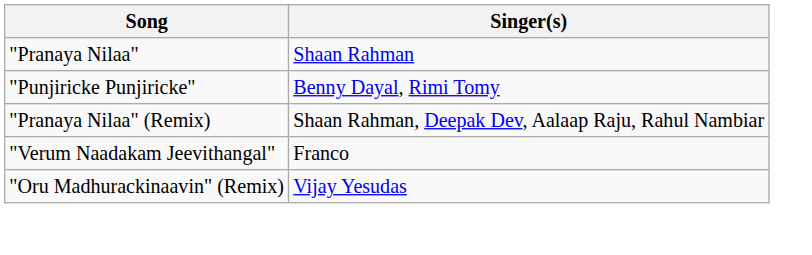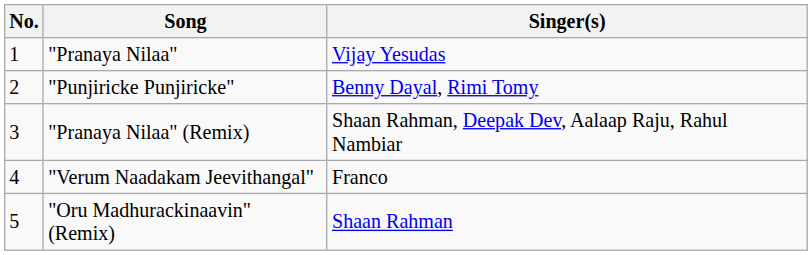+ column: No. | 1 | 2 | 3 | 4 | 5
"Pranaya Nilaa" | Singer(s): Shaan Rahman -> Vijay Yesudas
"Oru Madhurackinaavin" (Remix) | Singer(s): Vijay Yesudas -> Shaan Rahman
